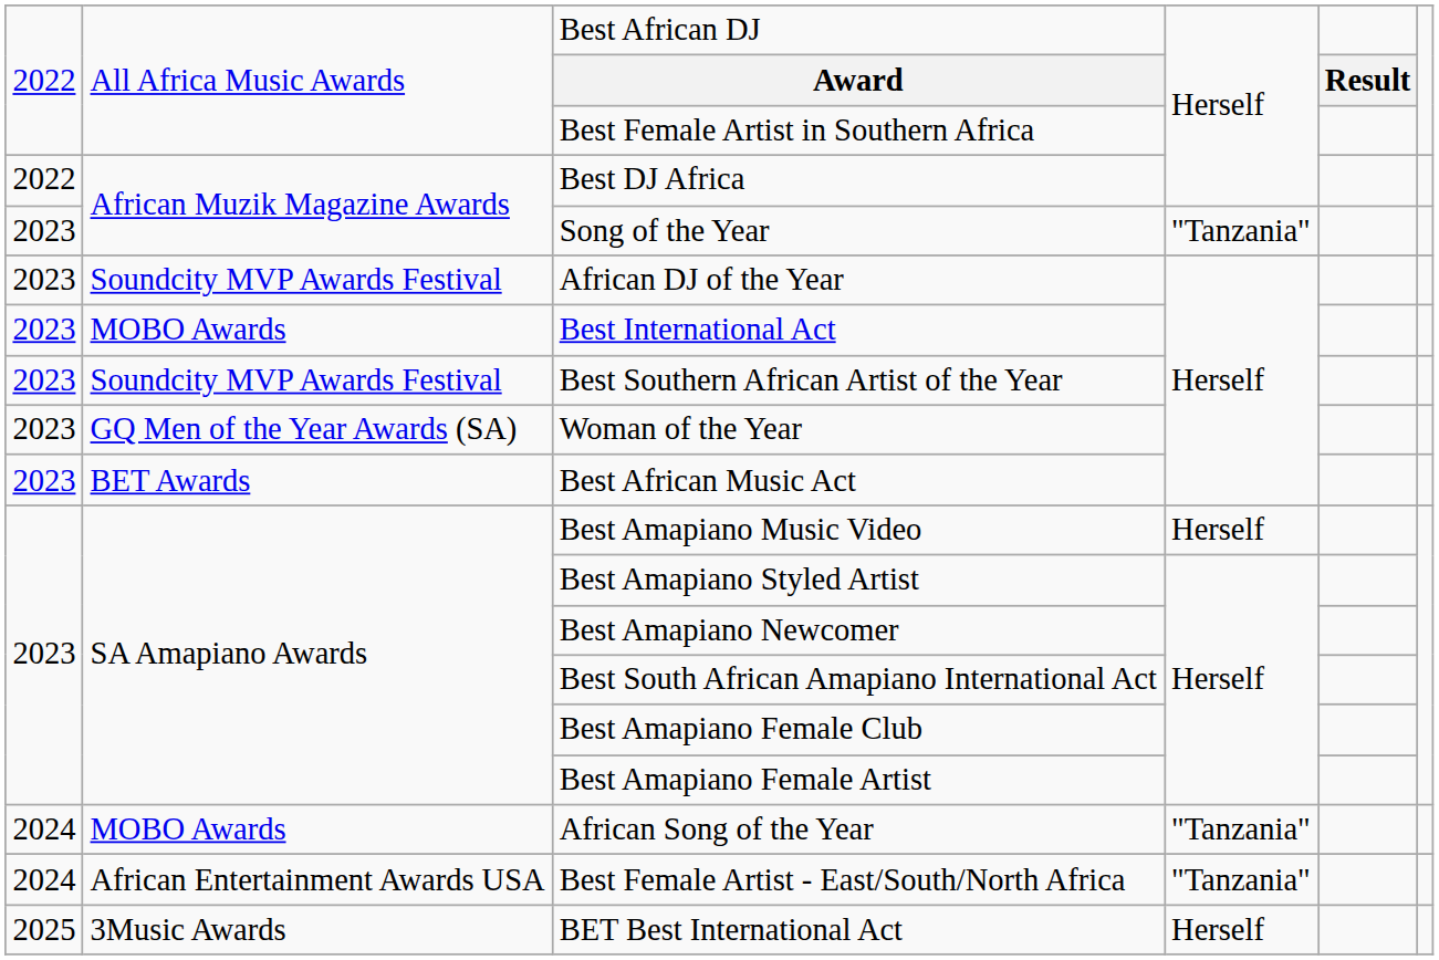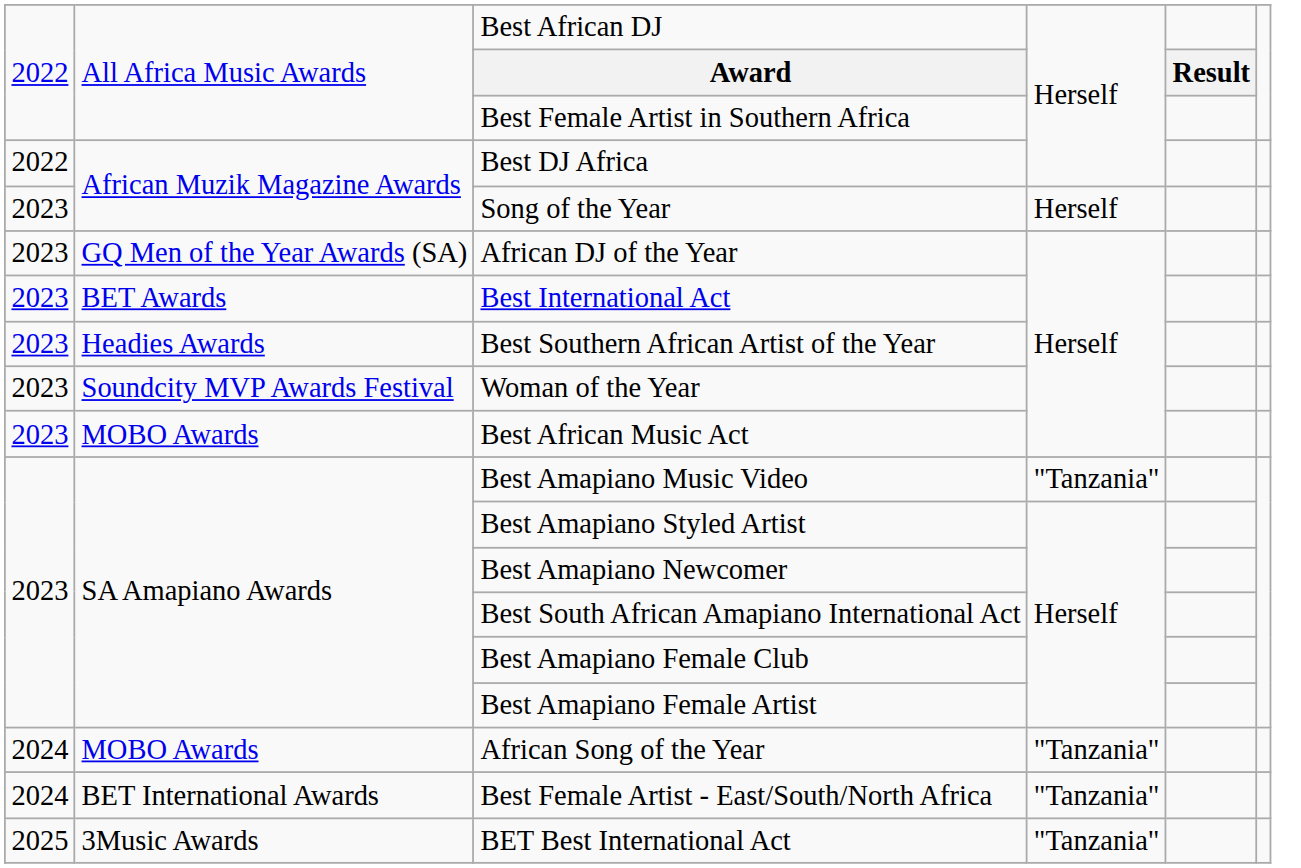Song of the Year | column 4: "Tanzania" -> Herself
African DJ of the Year | column 2: Soundcity MVP Awards Festival -> GQ Men of the Year Awards (SA)
Best International Act | column 2: MOBO Awards -> BET Awards
Best Southern African Artist of the Year | column 2: Soundcity MVP Awards Festival -> Headies Awards
Woman of the Year | column 2: GQ Men of the Year Awards (SA) -> Soundcity MVP Awards Festival
Best African Music Act | column 2: BET Awards -> MOBO Awards
Best Amapiano Music Video | column 4: Herself -> "Tanzania"
Best Female Artist - East/South/North Africa | column 2: African Entertainment Awards USA -> BET International Awards
BET Best International Act | column 4: Herself -> "Tanzania"
